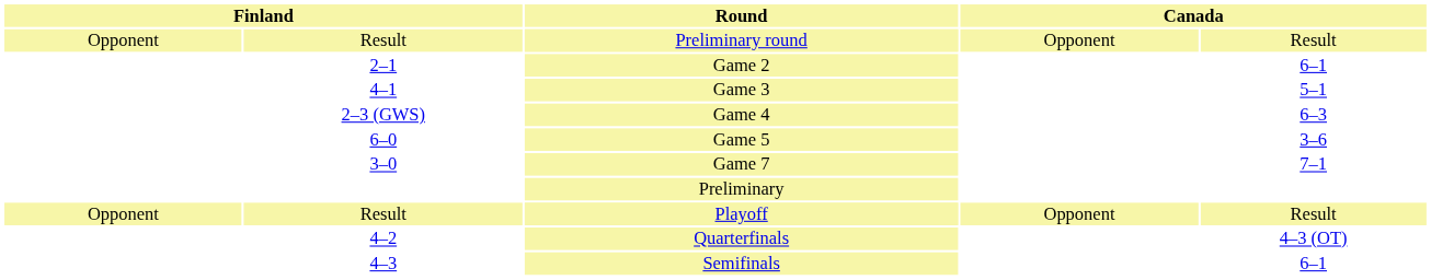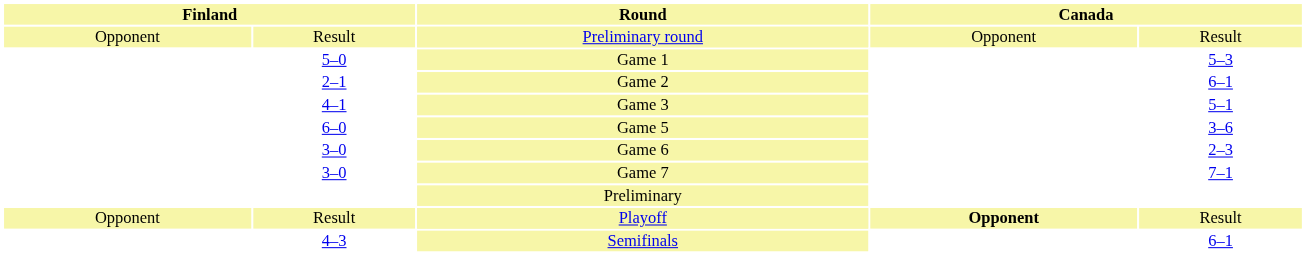+ row: 5–0 | Game 1 | 5–3
- row: 2–3 (GWS) | Game 4 | 6–3
+ row: 3–0 | Game 6 | 2–3
Playoff | column 4: normal -> bold
- row: 4–2 | Quarterfinals | 4–3 (OT)
